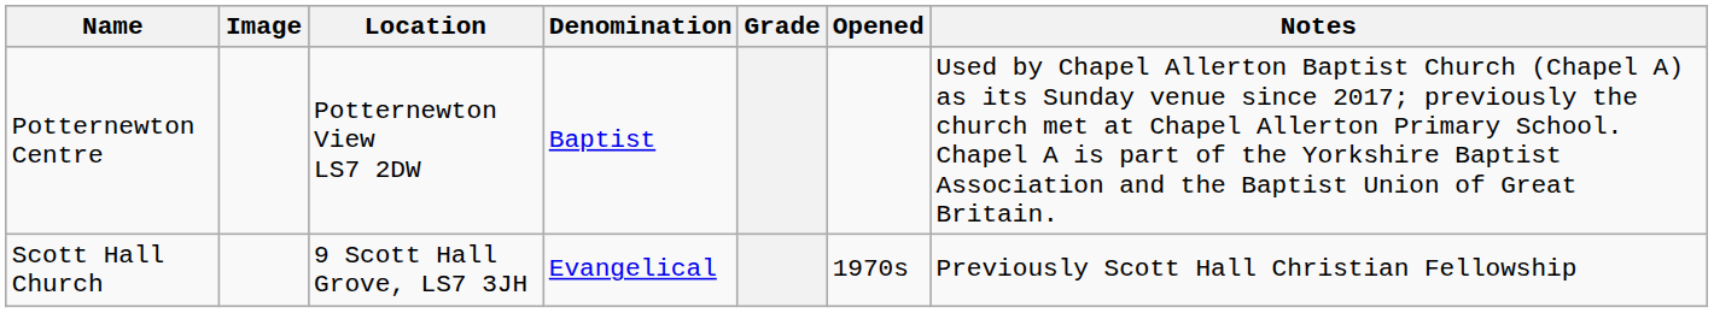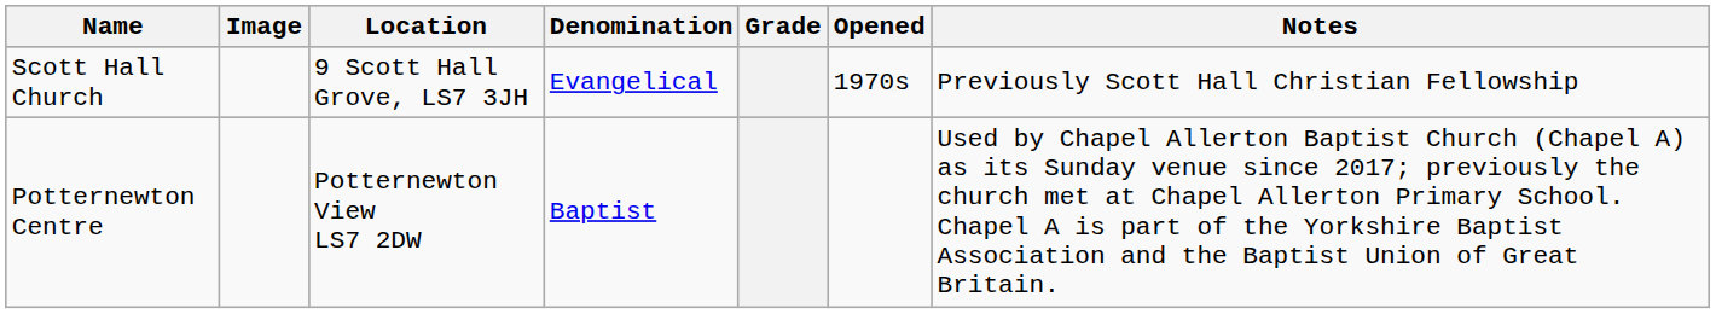rows swapped: Potternewton Centre <-> Scott Hall Church
